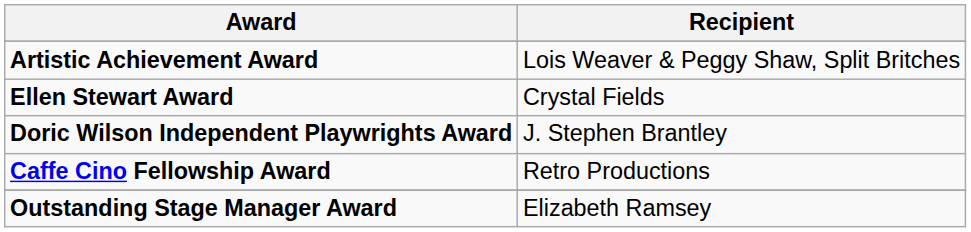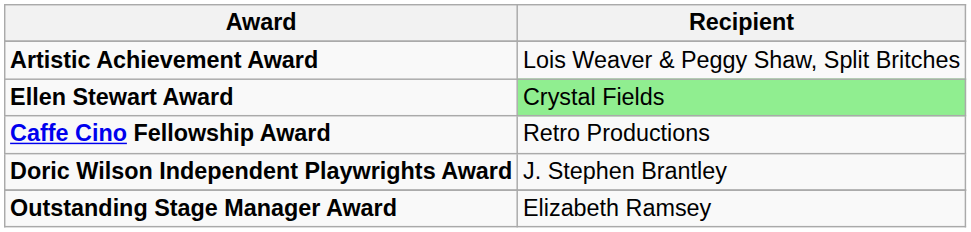Ellen Stewart Award | Recipient: no background -> lightgreen background
rows swapped: Doric Wilson Independent Playwrights Award <-> Caffe Cino Fellowship Award
